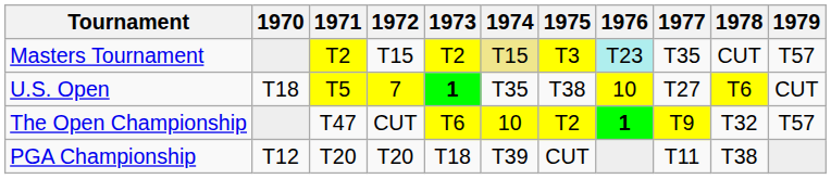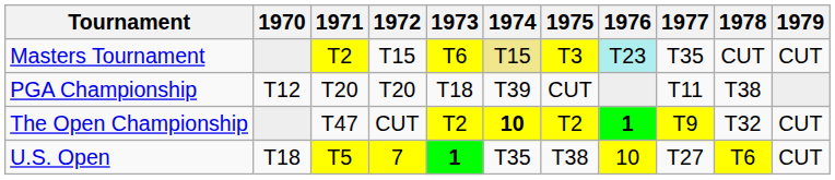Masters Tournament | 1973: T2 -> T6
Masters Tournament | 1979: T57 -> CUT
rows swapped: U.S. Open <-> PGA Championship
The Open Championship | 1973: T6 -> T2
The Open Championship | 1974: normal -> bold
The Open Championship | 1979: T57 -> CUT
